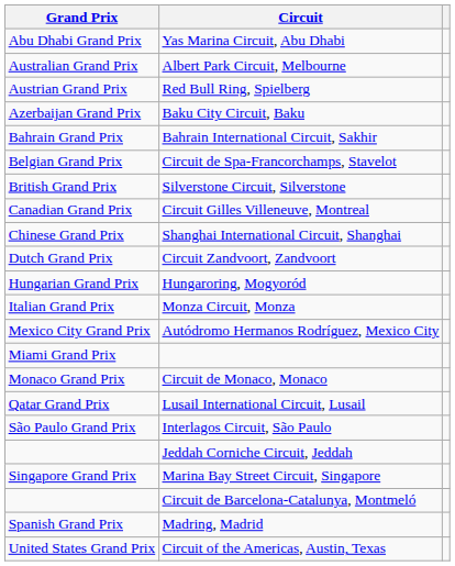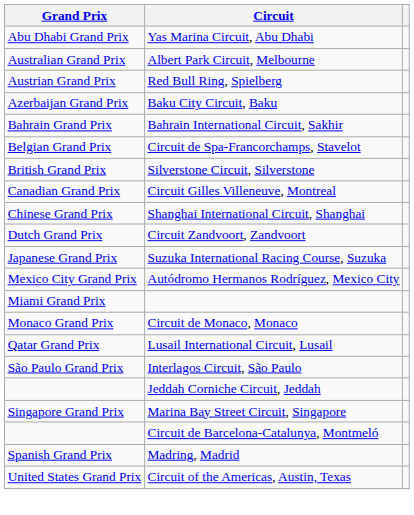- row: Hungarian Grand Prix | Hungaroring, Mogyoród
- row: Italian Grand Prix | Monza Circuit, Monza
+ row: Japanese Grand Prix | Suzuka International Racing Course, Suzuka
